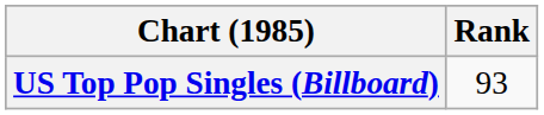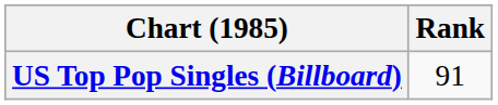US Top Pop Singles (Billboard) | Rank: 93 -> 91
